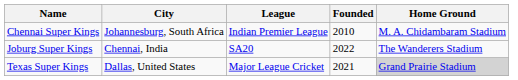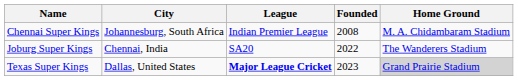Chennai Super Kings | Founded: 2010 -> 2008
Texas Super Kings | League: normal -> bold
Texas Super Kings | Founded: 2021 -> 2023
